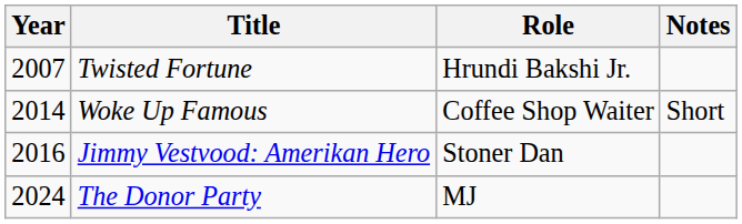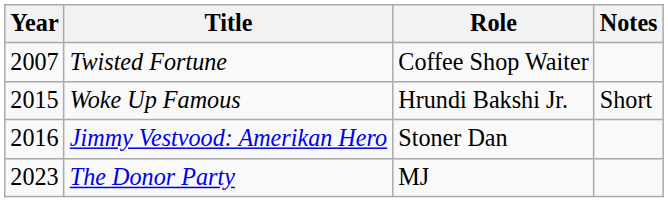Twisted Fortune | Role: Hrundi Bakshi Jr. -> Coffee Shop Waiter
Woke Up Famous | Year: 2014 -> 2015
Woke Up Famous | Role: Coffee Shop Waiter -> Hrundi Bakshi Jr.
The Donor Party | Year: 2024 -> 2023
